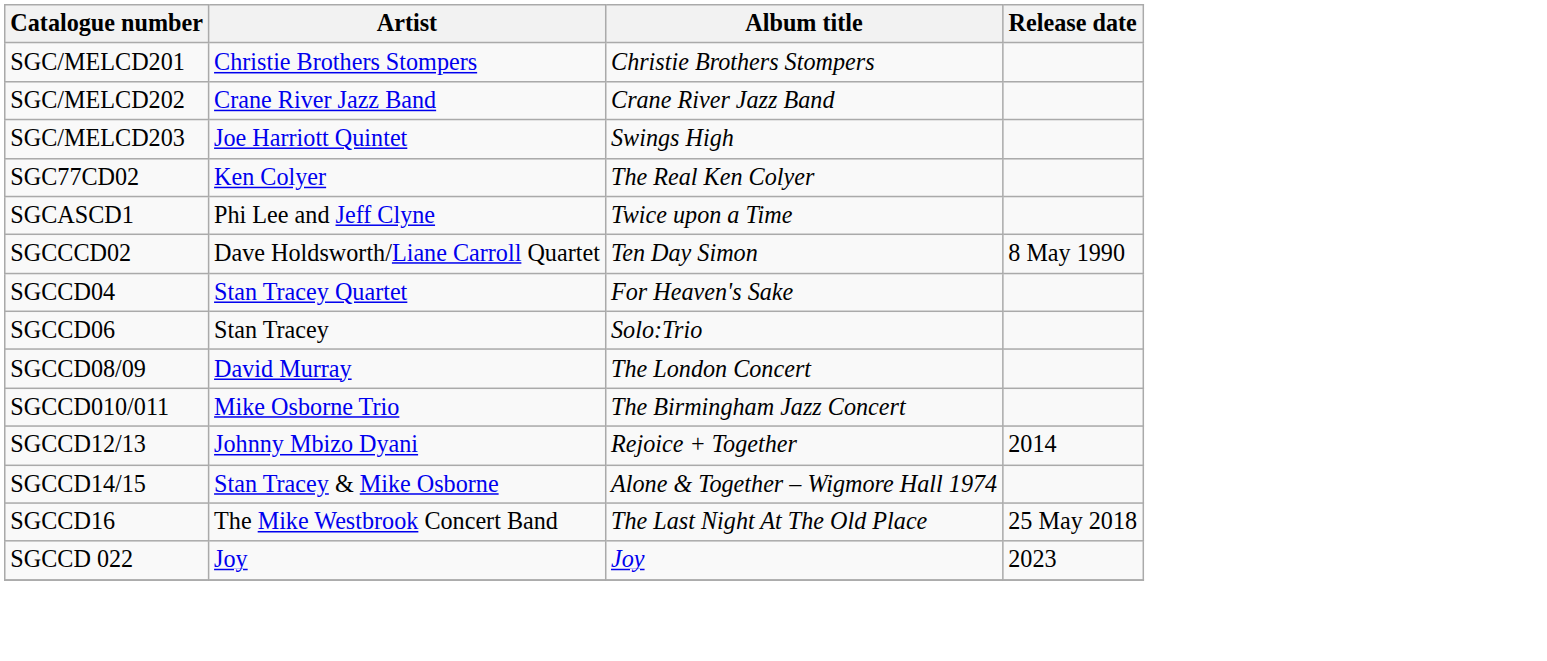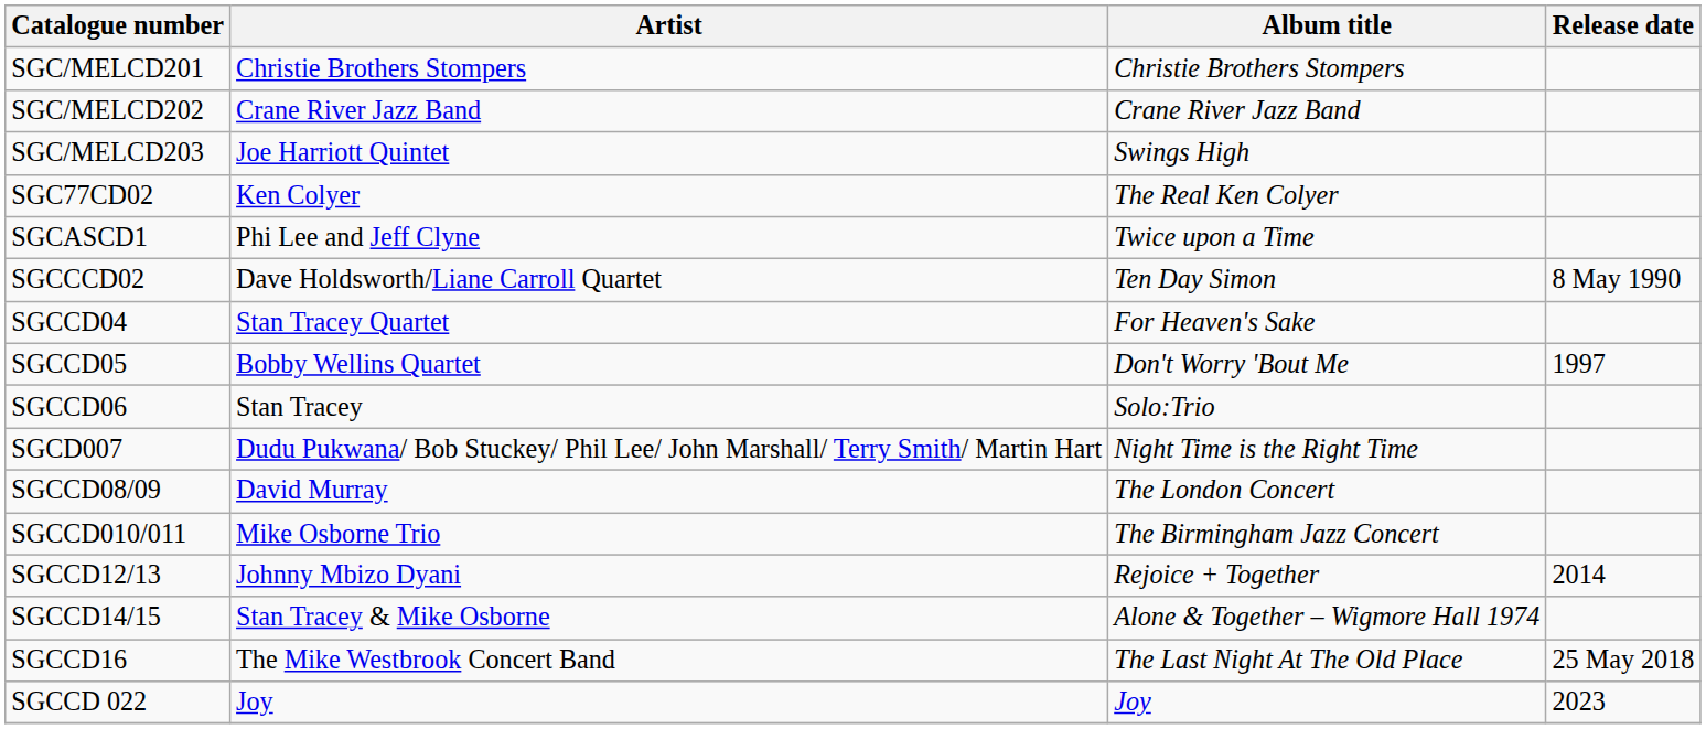+ row: SGCCD05 | Bobby Wellins Quartet | Don't Worry 'Bout Me | 1997
+ row: SGCD007 | Dudu Pukwana/ Bob Stuckey/ Phil Lee/ John Marshall/ Terry Smith/ Martin Hart | Night Time is the Right Time
